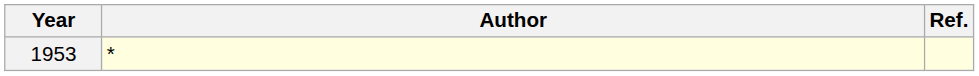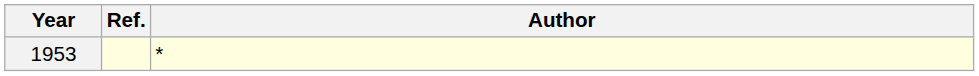columns swapped: Author <-> Ref.
